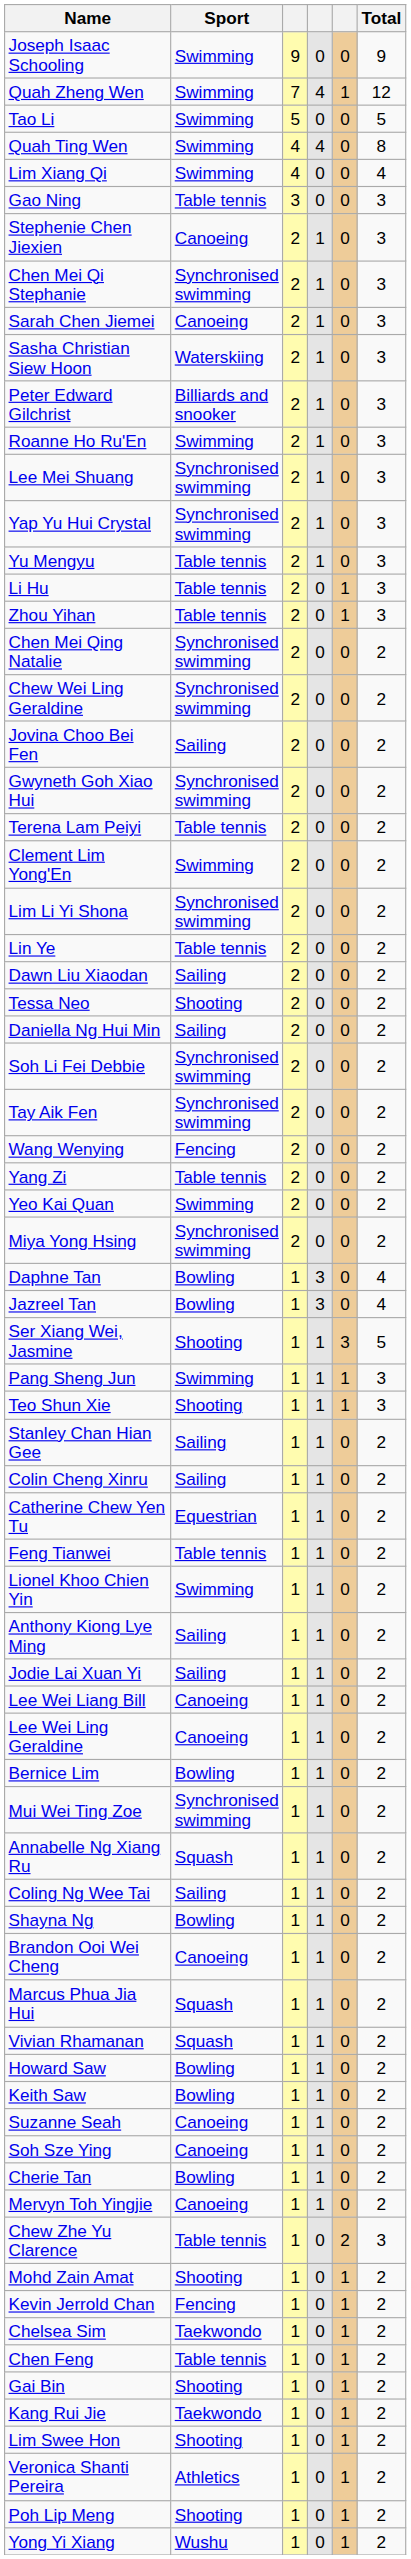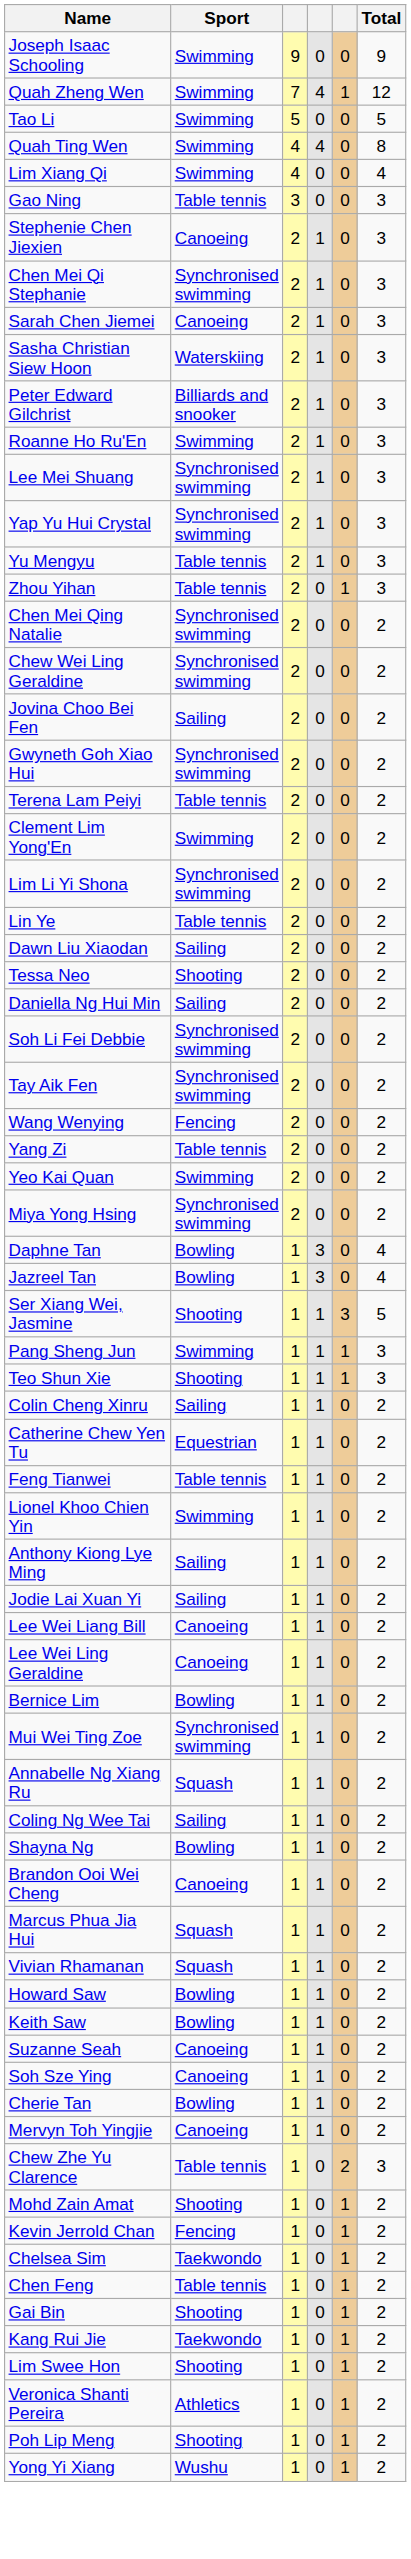- row: Li Hu | Table tennis | 2 | 0 | 1 | 3
- row: Stanley Chan Hian Gee | Sailing | 1 | 1 | 0 | 2
